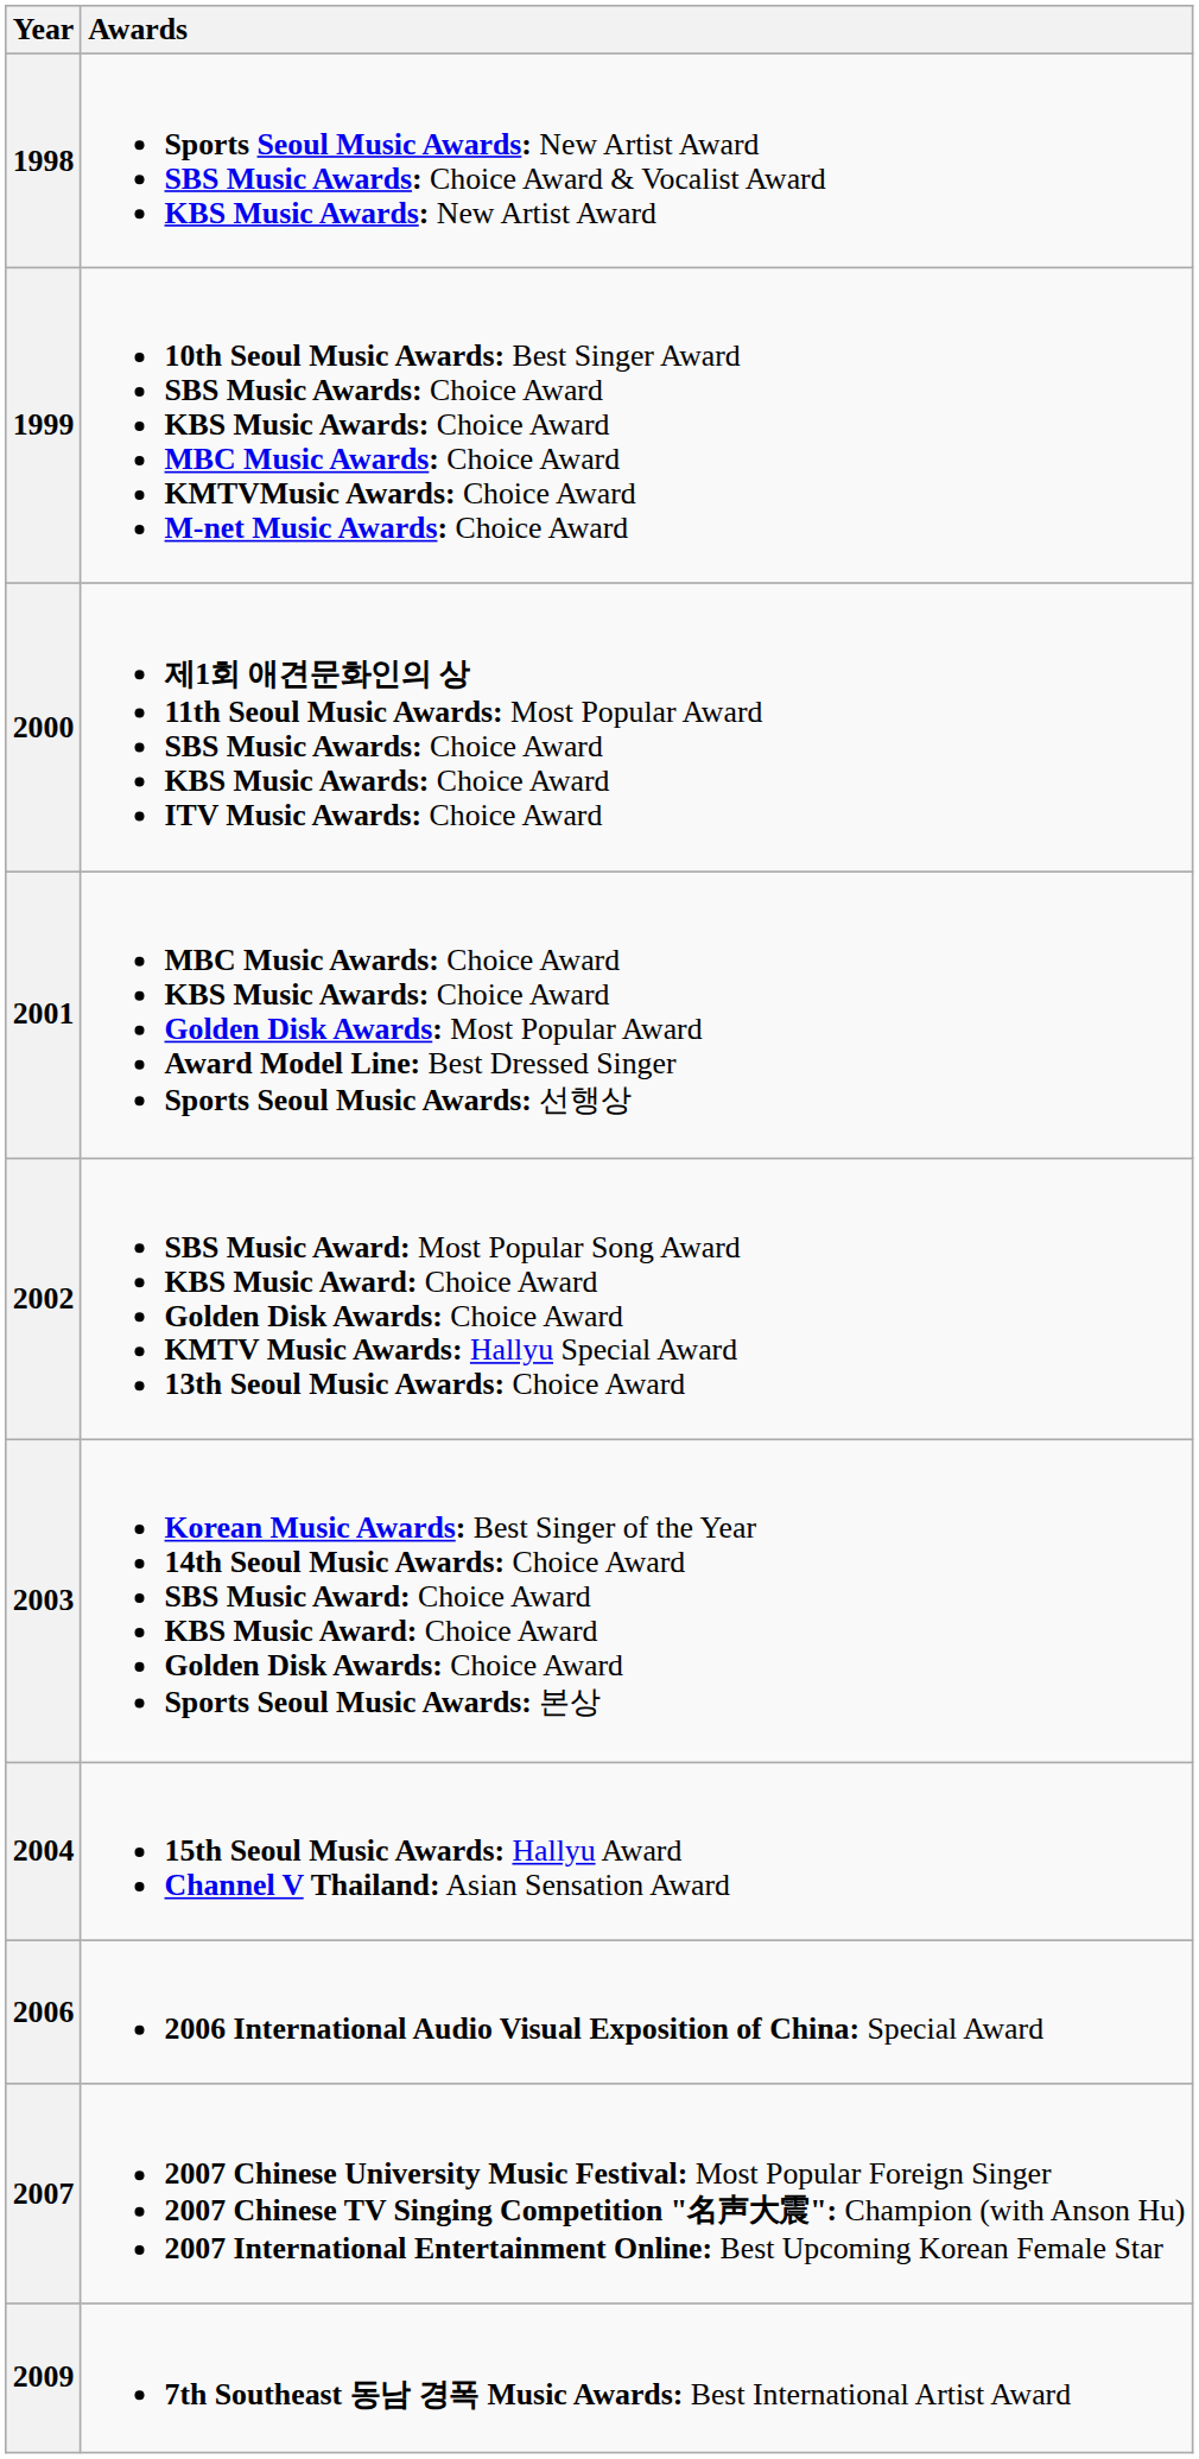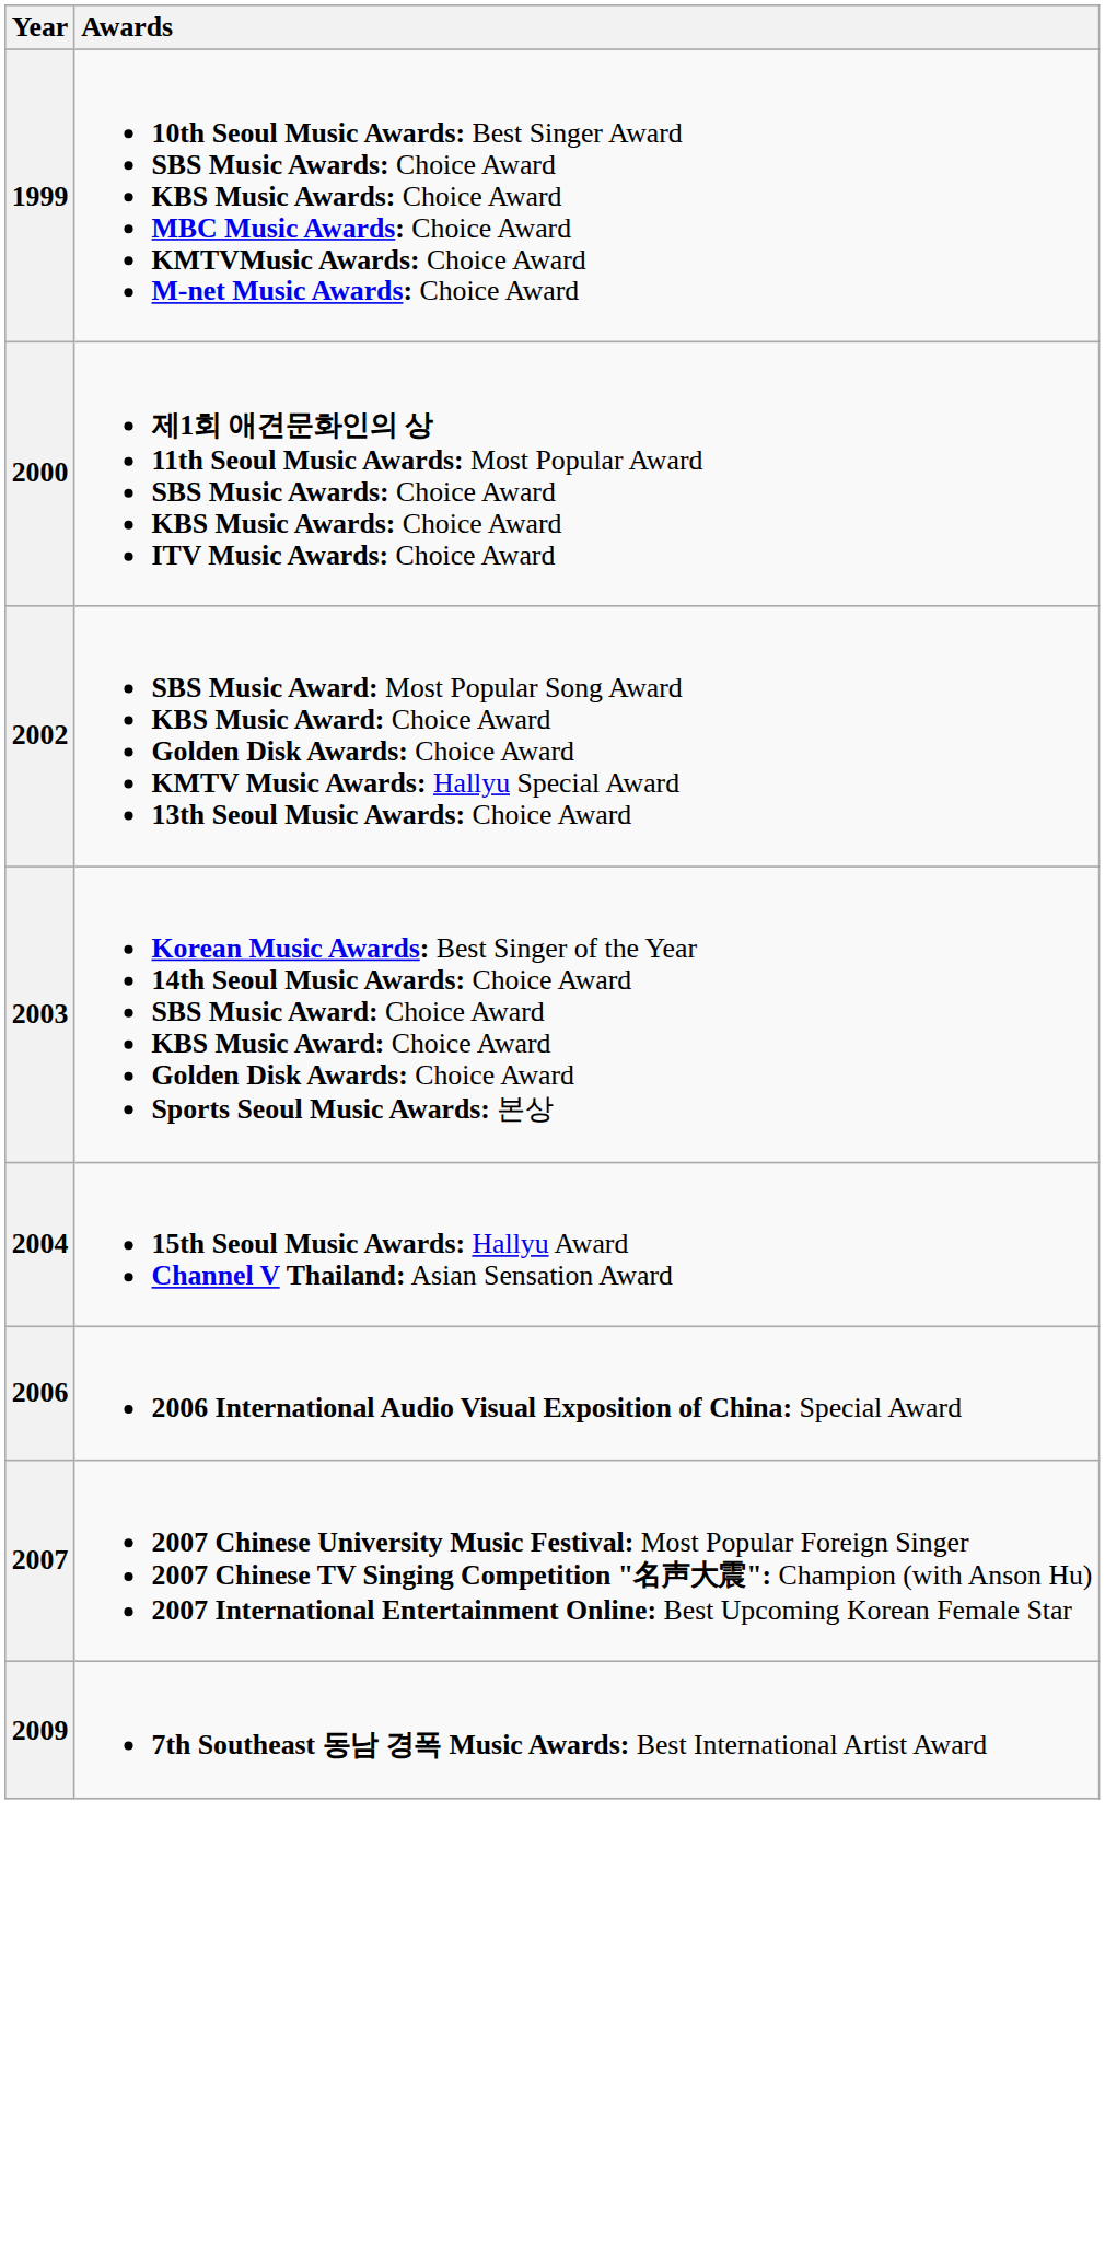- row: 1998 | Sports Seoul Music Awards: New Artist Award SBS Music Awards: Choice Award & Vocalist Award KBS Music Awards: New Artist Award
- row: 2001 | MBC Music Awards: Choice Award KBS Music Awards: Choice Award Golden Disk Awards: Most Popular Award Award Model Line: Best Dressed Singer Sports Seoul Music Awards: 선행상
